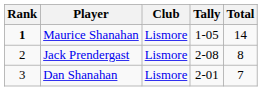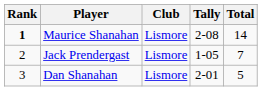Maurice Shanahan | Tally: 1-05 -> 2-08
Jack Prendergast | Tally: 2-08 -> 1-05
Jack Prendergast | Total: 8 -> 7
Dan Shanahan | Total: 7 -> 5
